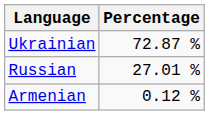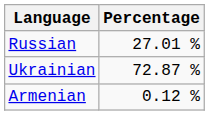rows swapped: Ukrainian <-> Russian
